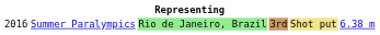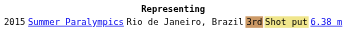Summer Paralympics | column 1: 2016 -> 2015
Summer Paralympics | column 3: lightgreen background -> no background
